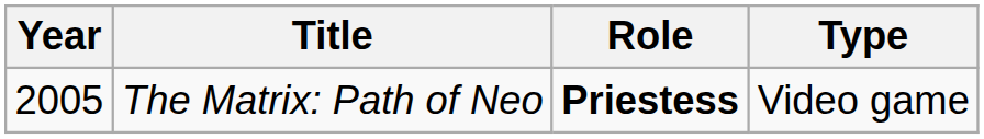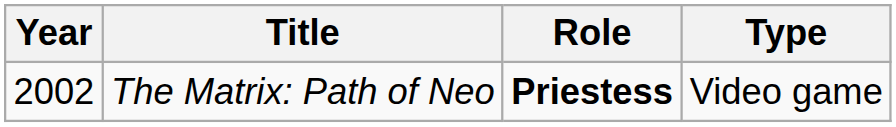The Matrix: Path of Neo | Year: 2005 -> 2002
